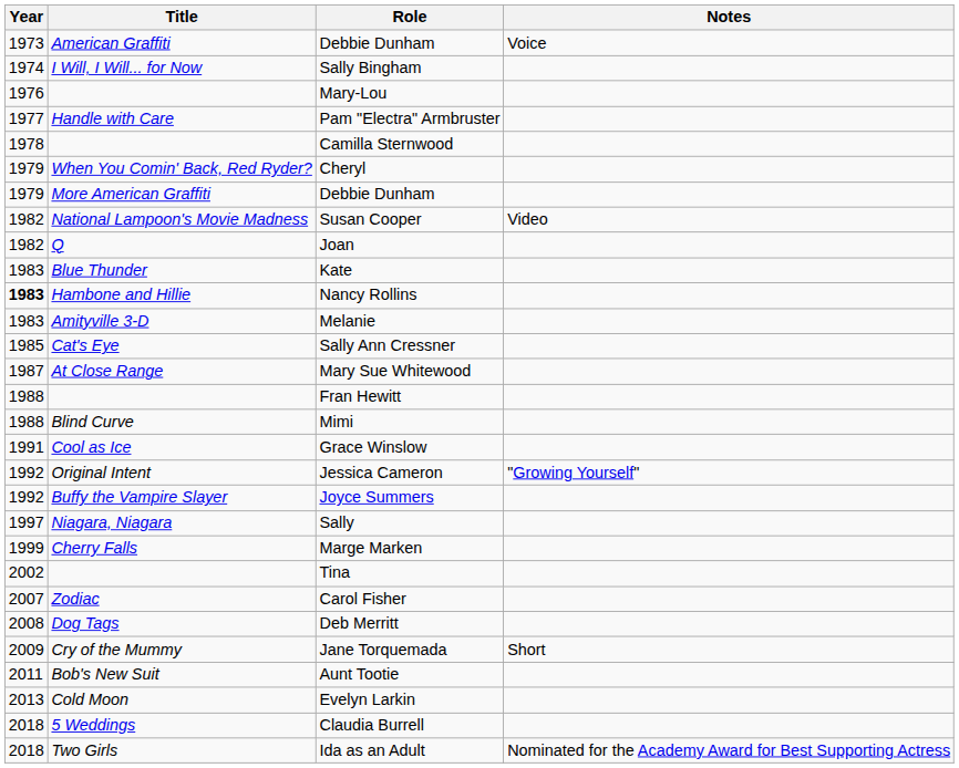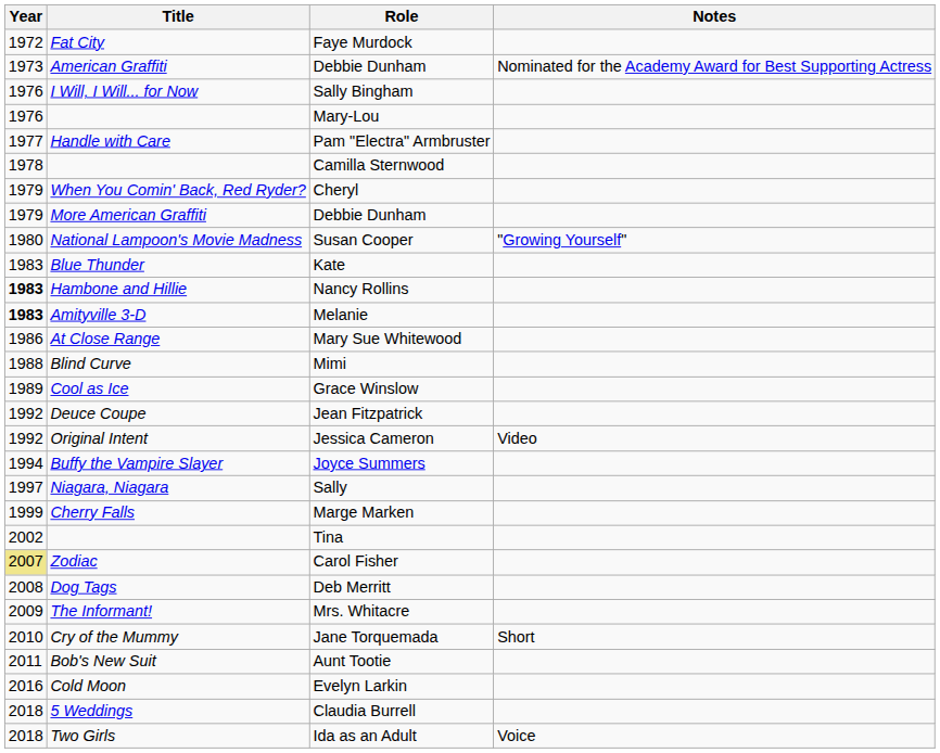+ row: 1972 | Fat City | Faye Murdock
American Graffiti / Debbie Dunham | Notes: Voice -> Nominated for the Academy Award for Best Supporting Actress
Sally Bingham | Year: 1974 -> 1976
Susan Cooper | Year: 1982 -> 1980
Susan Cooper | Notes: Video -> "Growing Yourself"
- row: 1982 | Q | Joan
Melanie | Year: normal -> bold
- row: 1985 | Cat's Eye | Sally Ann Cressner
Mary Sue Whitewood | Year: 1987 -> 1986
- row: 1988 | Fran Hewitt
Grace Winslow | Year: 1991 -> 1989
+ row: 1992 | Deuce Coupe | Jean Fitzpatrick
Jessica Cameron | Notes: "Growing Yourself" -> Video
Joyce Summers | Year: 1992 -> 1994
Carol Fisher | Year: no background -> khaki background
+ row: 2009 | The Informant! | Mrs. Whitacre
Jane Torquemada | Year: 2009 -> 2010
Evelyn Larkin | Year: 2013 -> 2016
Ida as an Adult | Notes: Nominated for the Academy Award for Best Supporting Actress -> Voice
